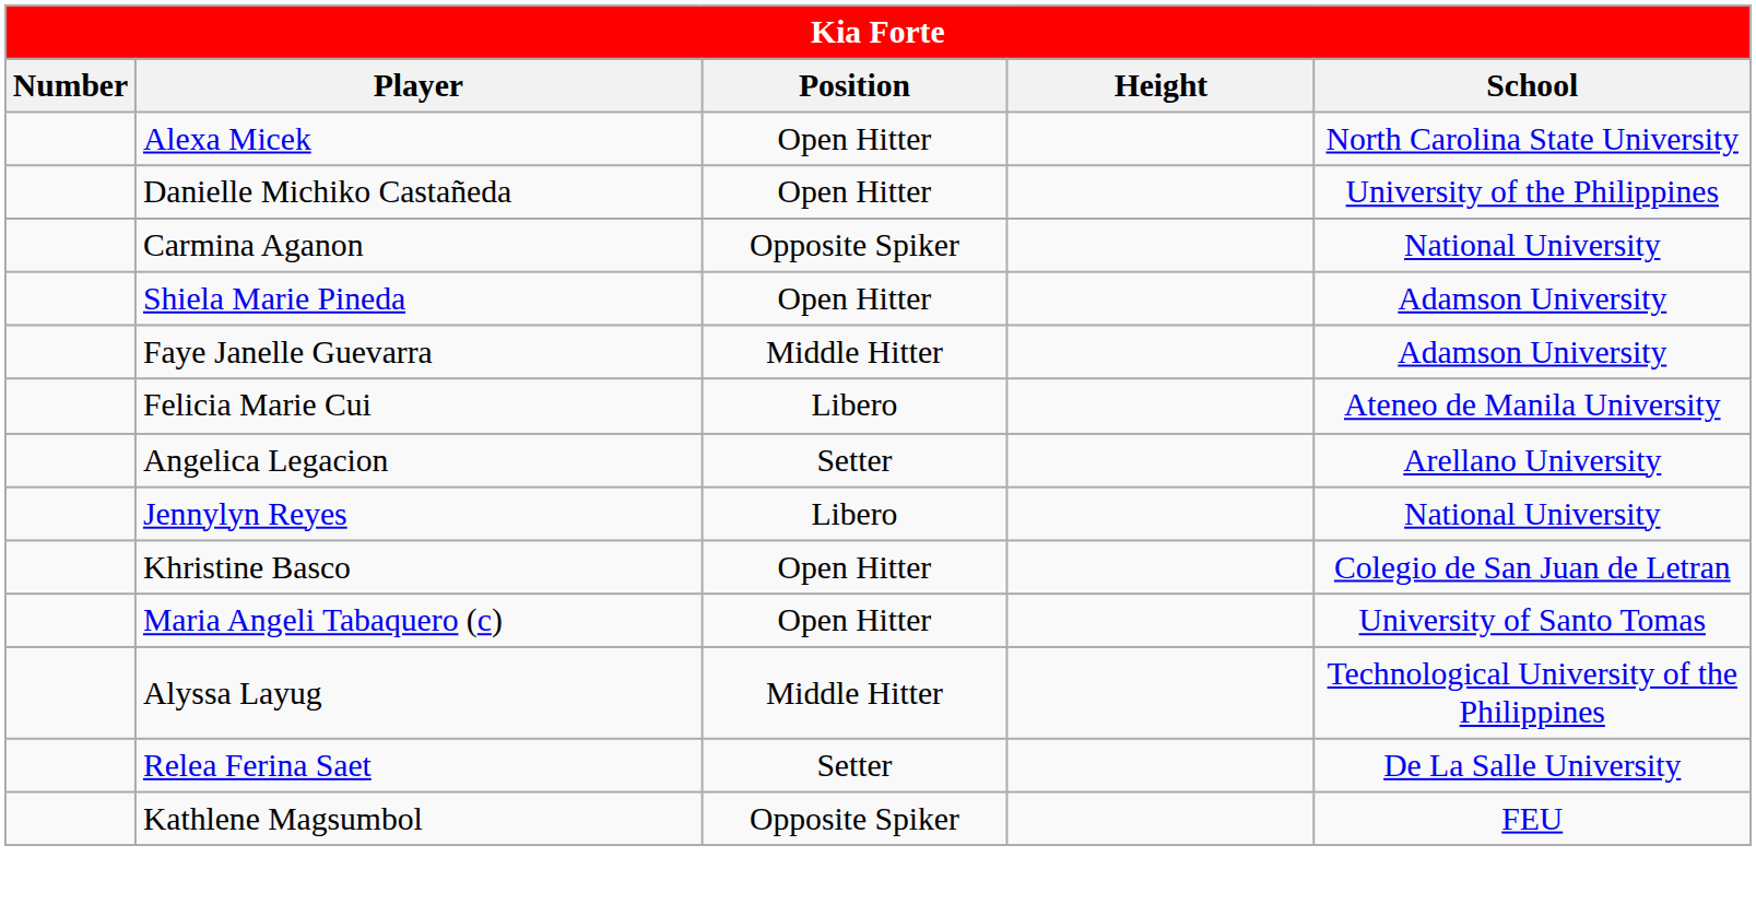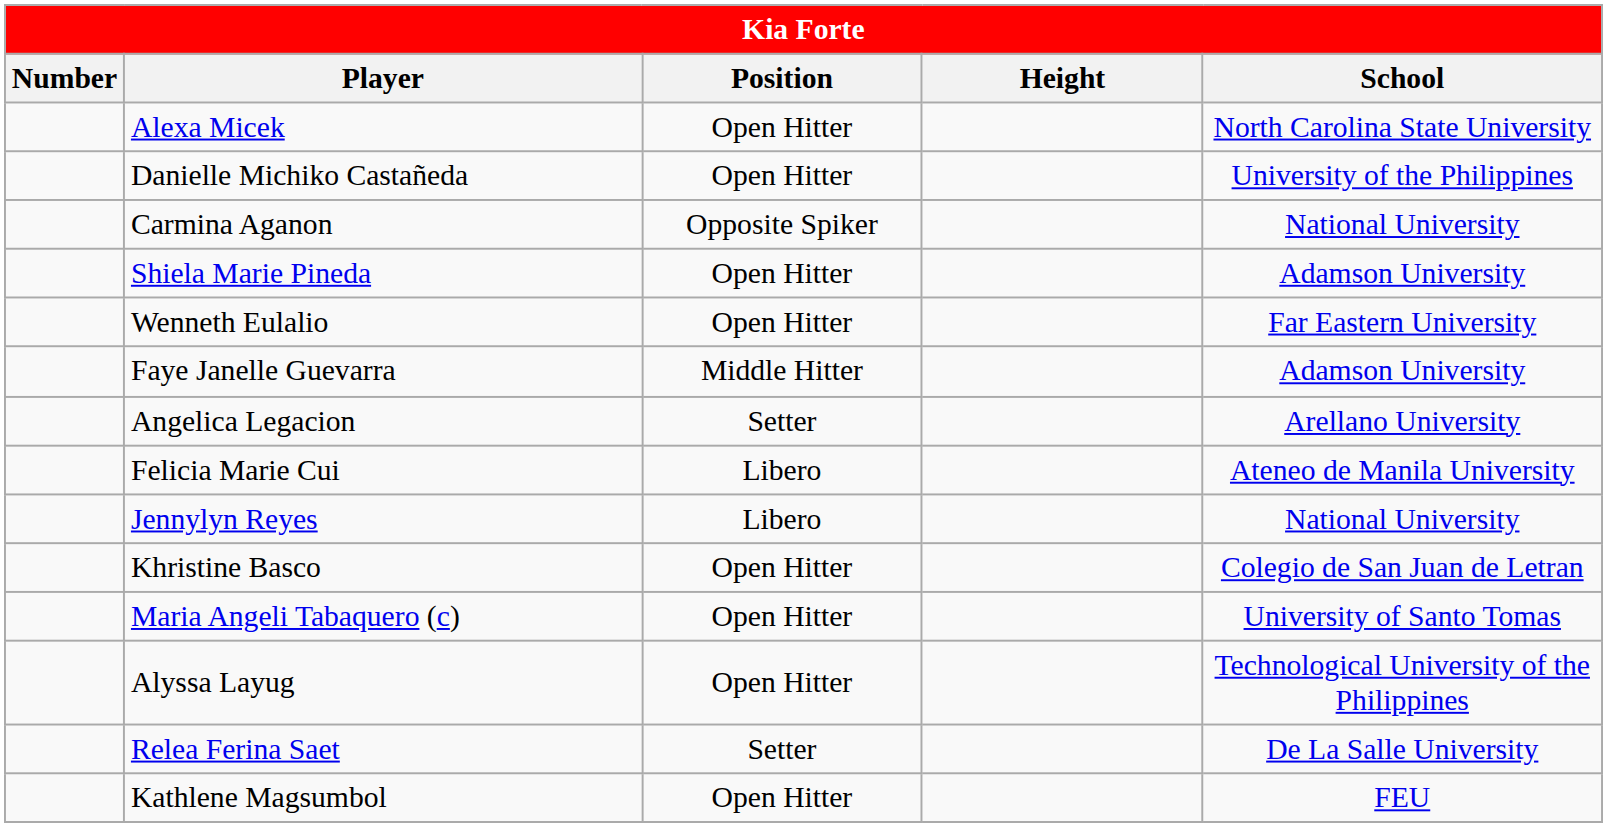+ row: Wenneth Eulalio | Open Hitter | Far Eastern University
rows swapped: Felicia Marie Cui <-> Angelica Legacion
Alyssa Layug | Position: Middle Hitter -> Open Hitter
Kathlene Magsumbol | Position: Opposite Spiker -> Open Hitter
